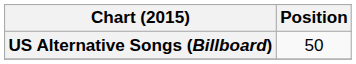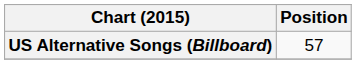US Alternative Songs (Billboard) | Position: 50 -> 57
